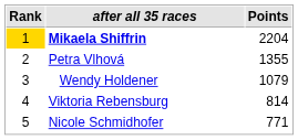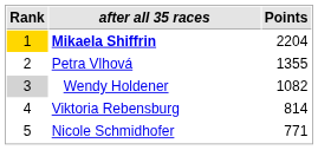Wendy Holdener | Rank: no background -> lightgrey background
Wendy Holdener | Points: 1079 -> 1082
